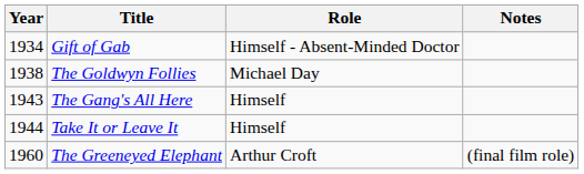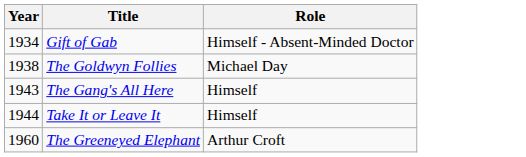- column: Notes | (final film role)
